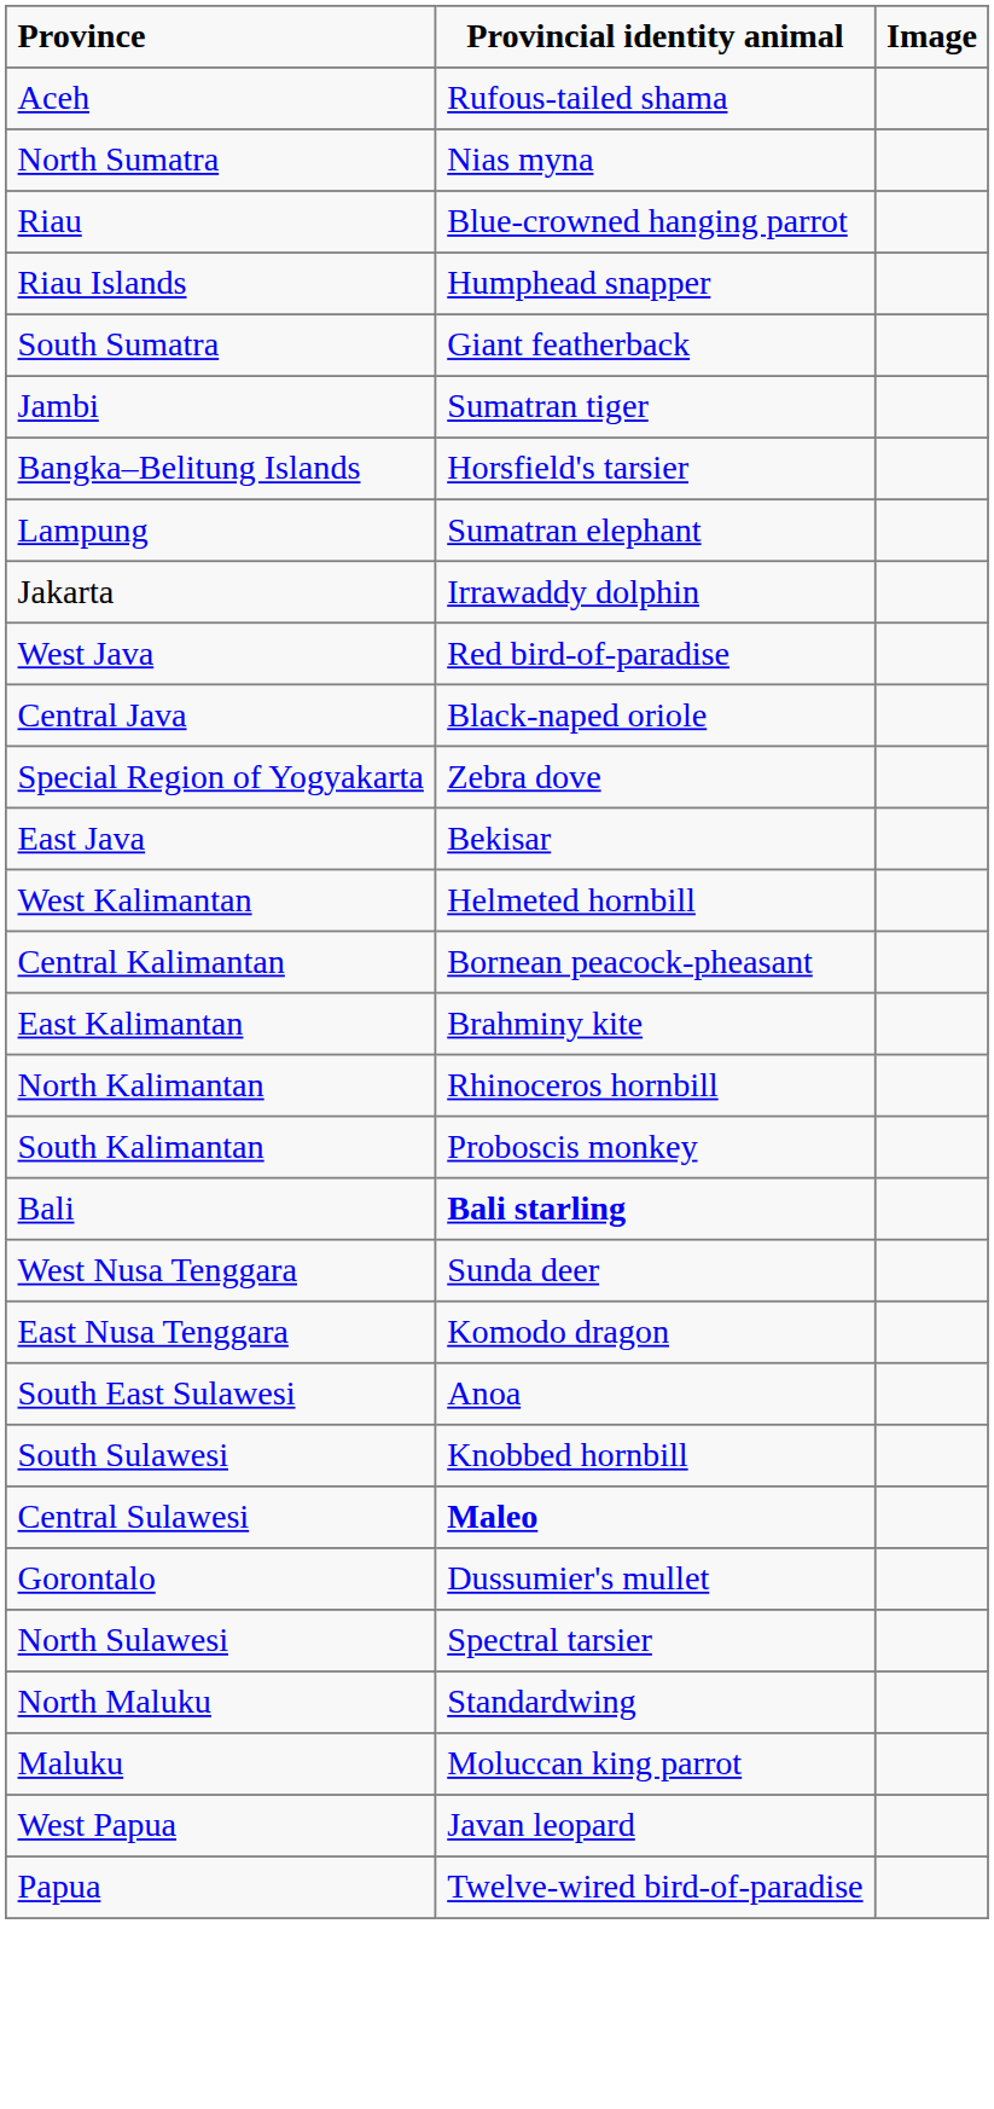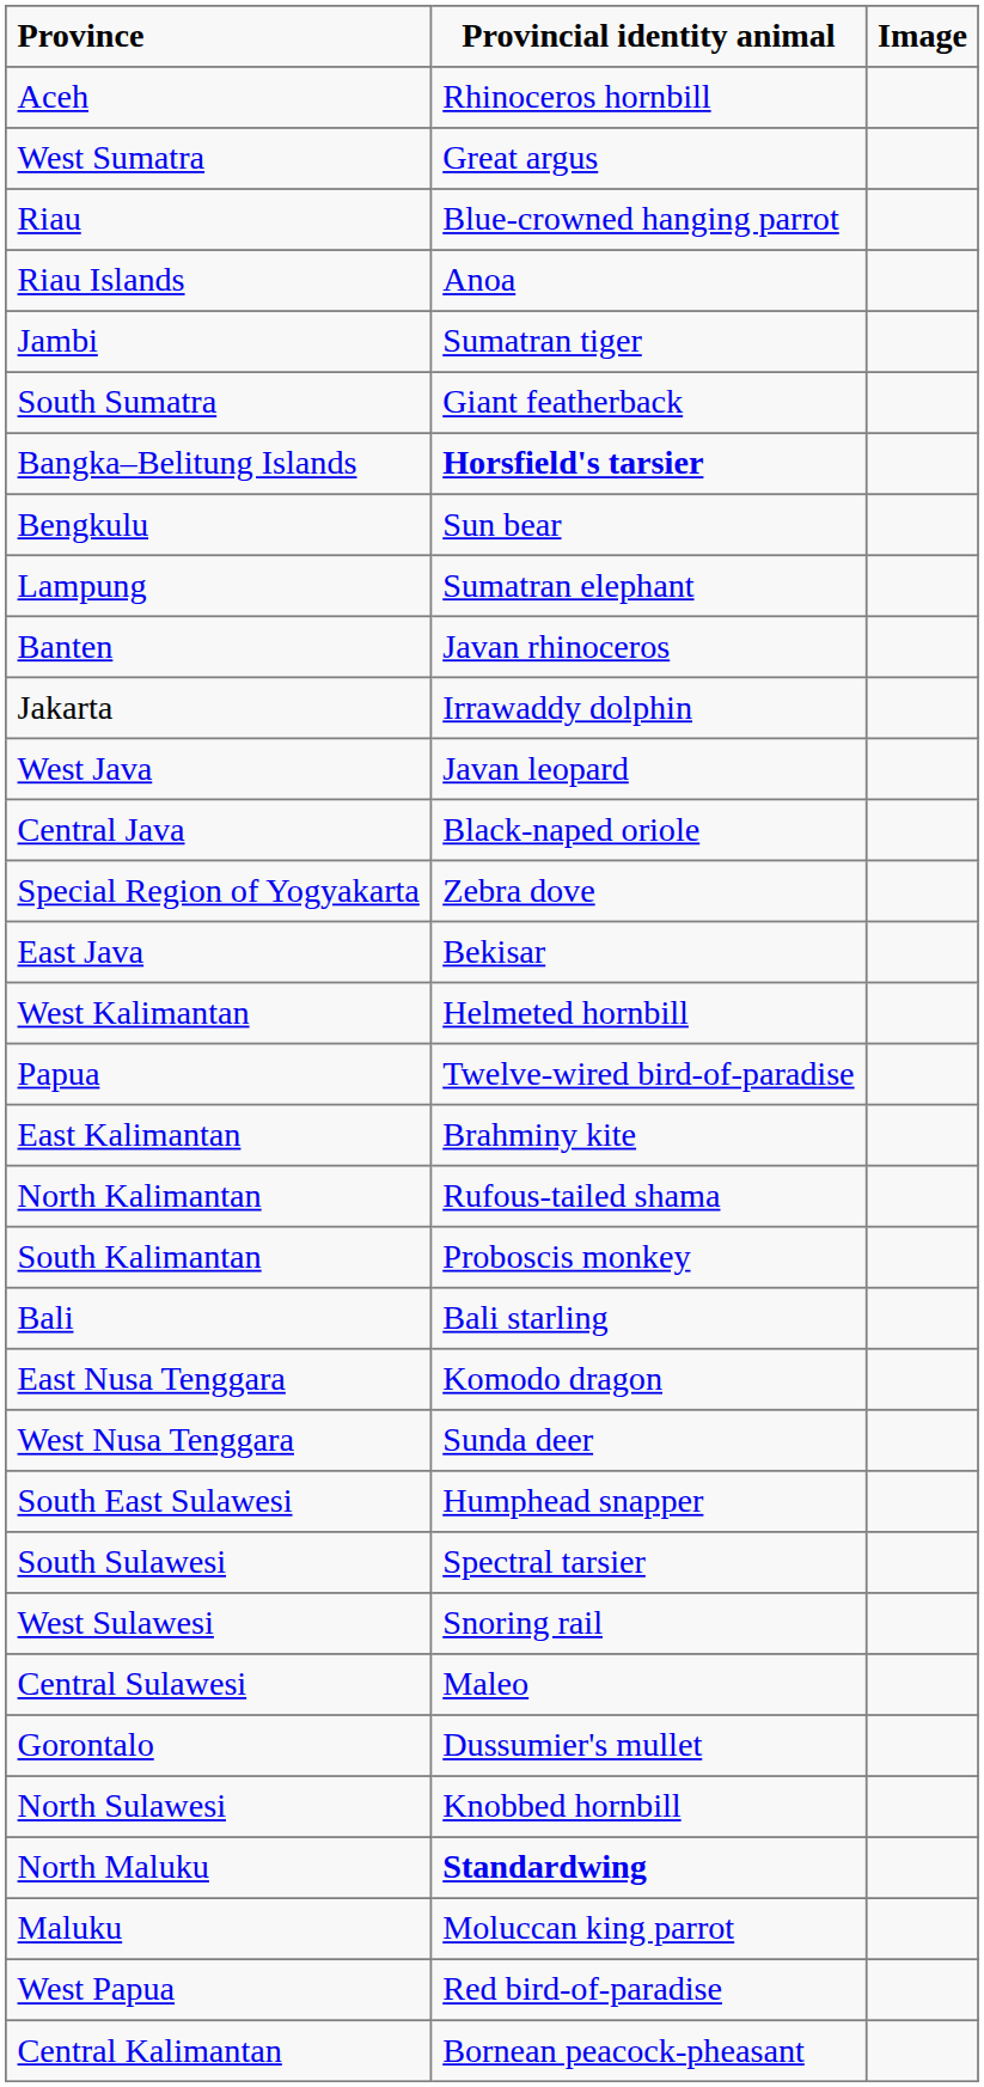Aceh | Provincial identity animal: Rufous-tailed shama -> Rhinoceros hornbill
- row: North Sumatra | Nias myna
+ row: West Sumatra | Great argus
Riau Islands | Provincial identity animal: Humphead snapper -> Anoa
rows swapped: Jambi <-> South Sumatra
Bangka–Belitung Islands | Provincial identity animal: normal -> bold
+ row: Bengkulu | Sun bear
+ row: Banten | Javan rhinoceros
West Java | Provincial identity animal: Red bird-of-paradise -> Javan leopard
rows swapped: Central Kalimantan <-> Papua
North Kalimantan | Provincial identity animal: Rhinoceros hornbill -> Rufous-tailed shama
Bali | Provincial identity animal: bold -> normal
rows swapped: West Nusa Tenggara <-> East Nusa Tenggara
South East Sulawesi | Provincial identity animal: Anoa -> Humphead snapper
South Sulawesi | Provincial identity animal: Knobbed hornbill -> Spectral tarsier
+ row: West Sulawesi | Snoring rail
Central Sulawesi | Provincial identity animal: bold -> normal
North Sulawesi | Provincial identity animal: Spectral tarsier -> Knobbed hornbill
North Maluku | Provincial identity animal: normal -> bold
West Papua | Provincial identity animal: Javan leopard -> Red bird-of-paradise
